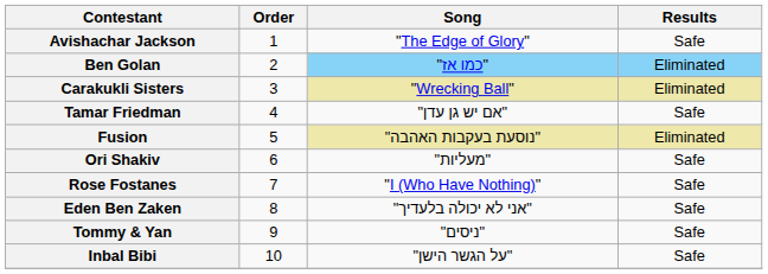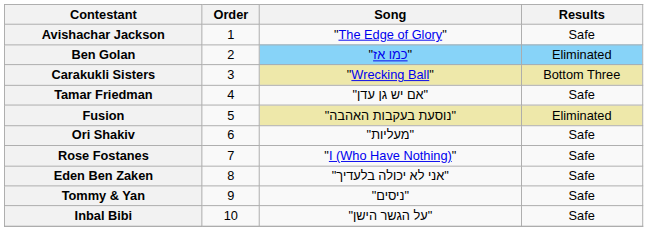Carakukli Sisters | Results: Eliminated -> Bottom Three
